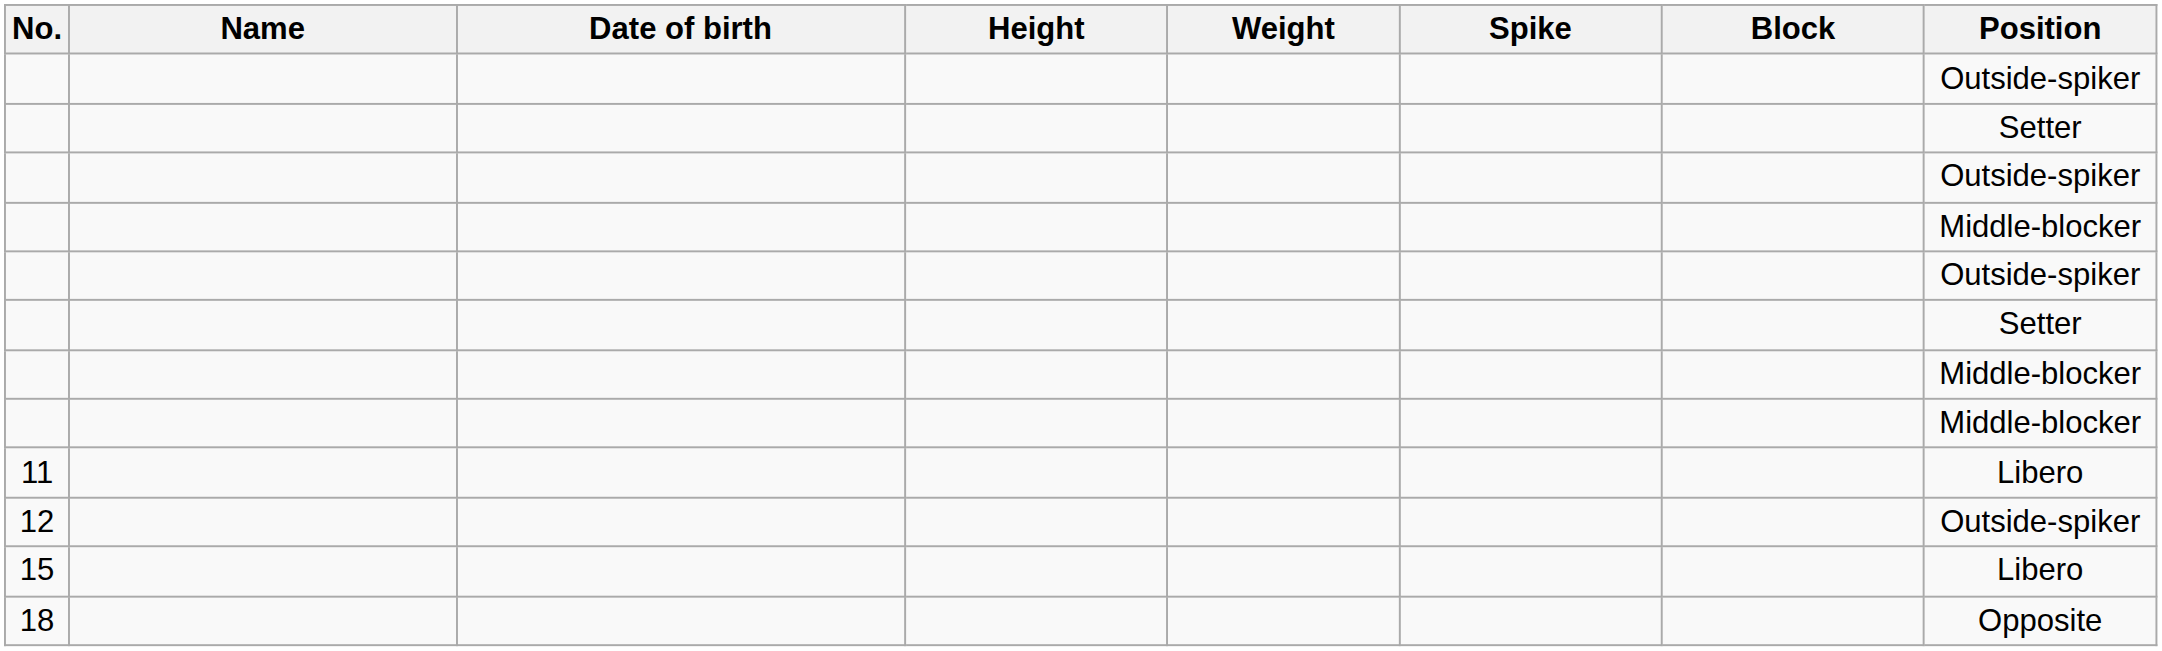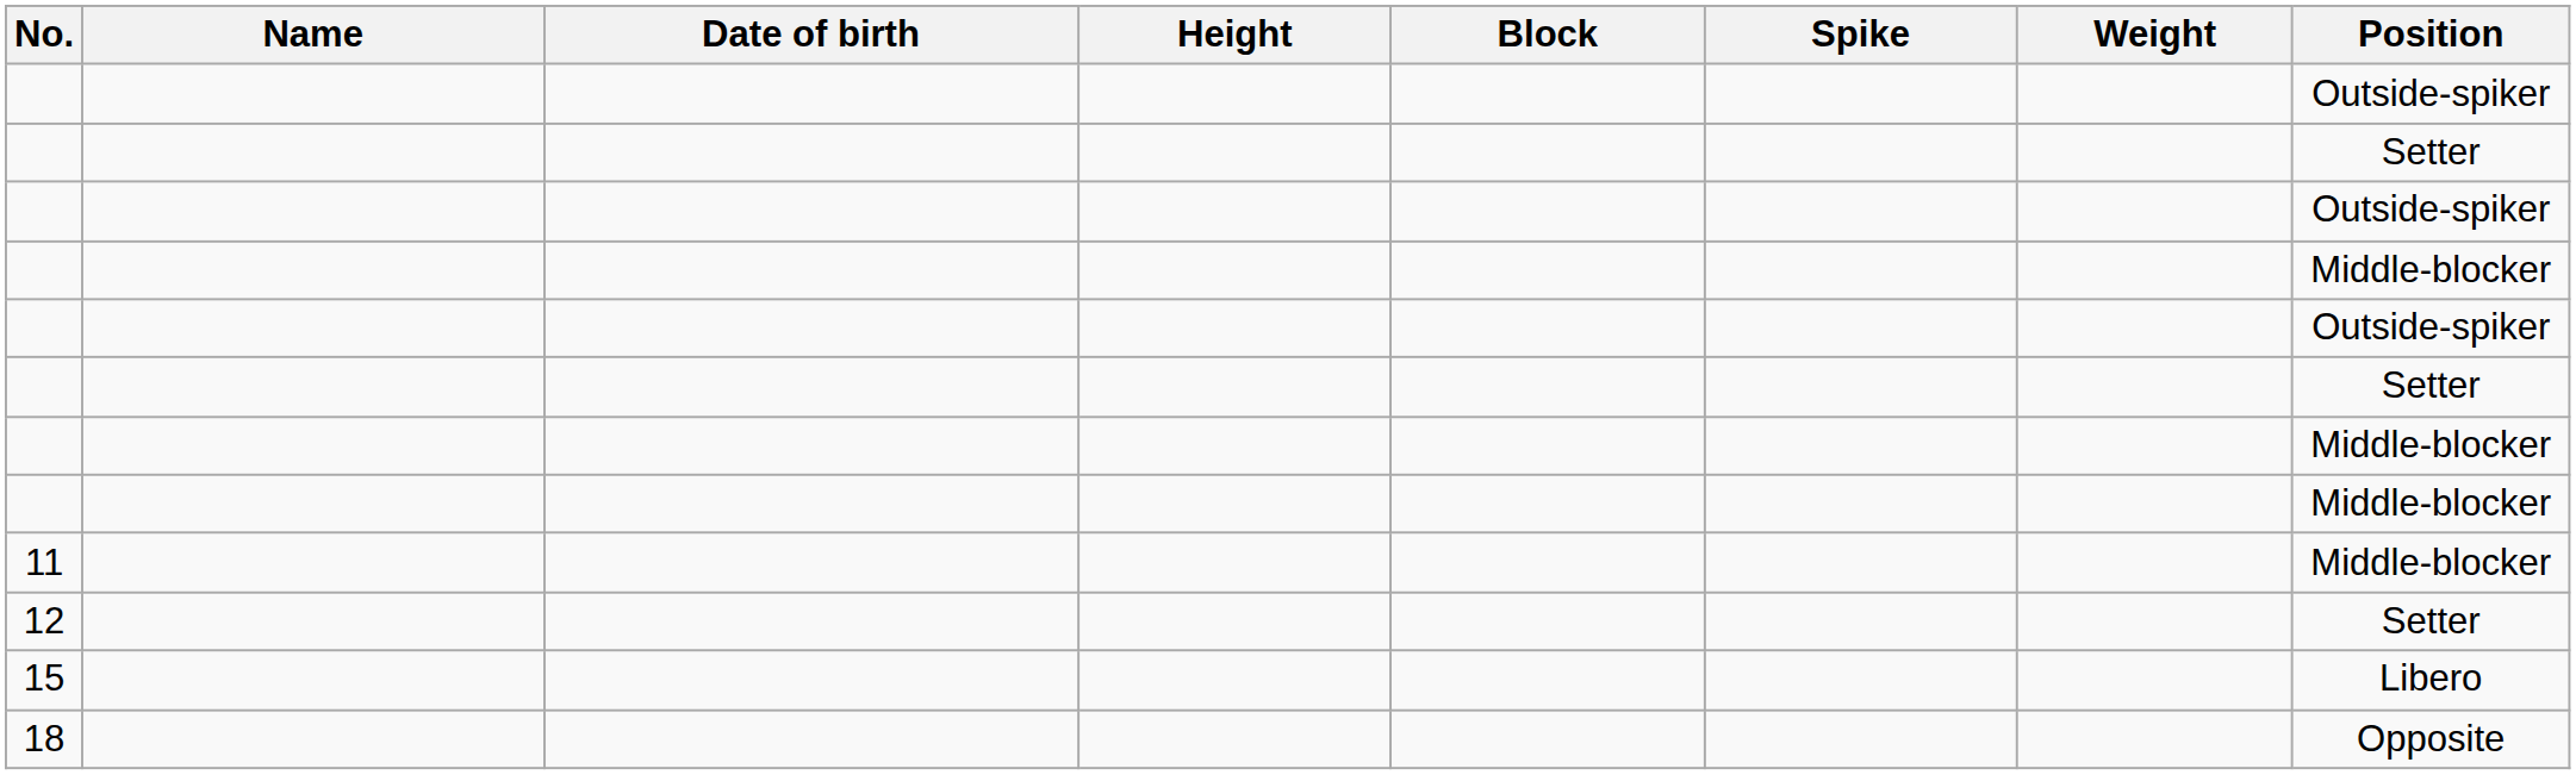columns swapped: Weight <-> Block
11 | Position: Libero -> Middle-blocker
12 | Position: Outside-spiker -> Setter
